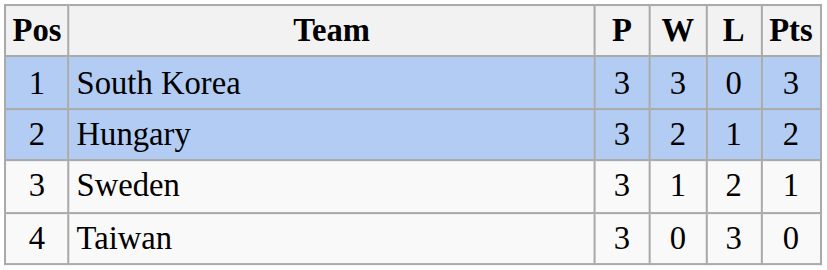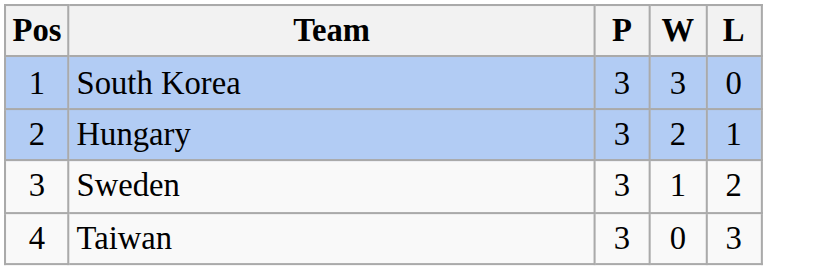- column: Pts | 3 | 2 | 1 | 0
